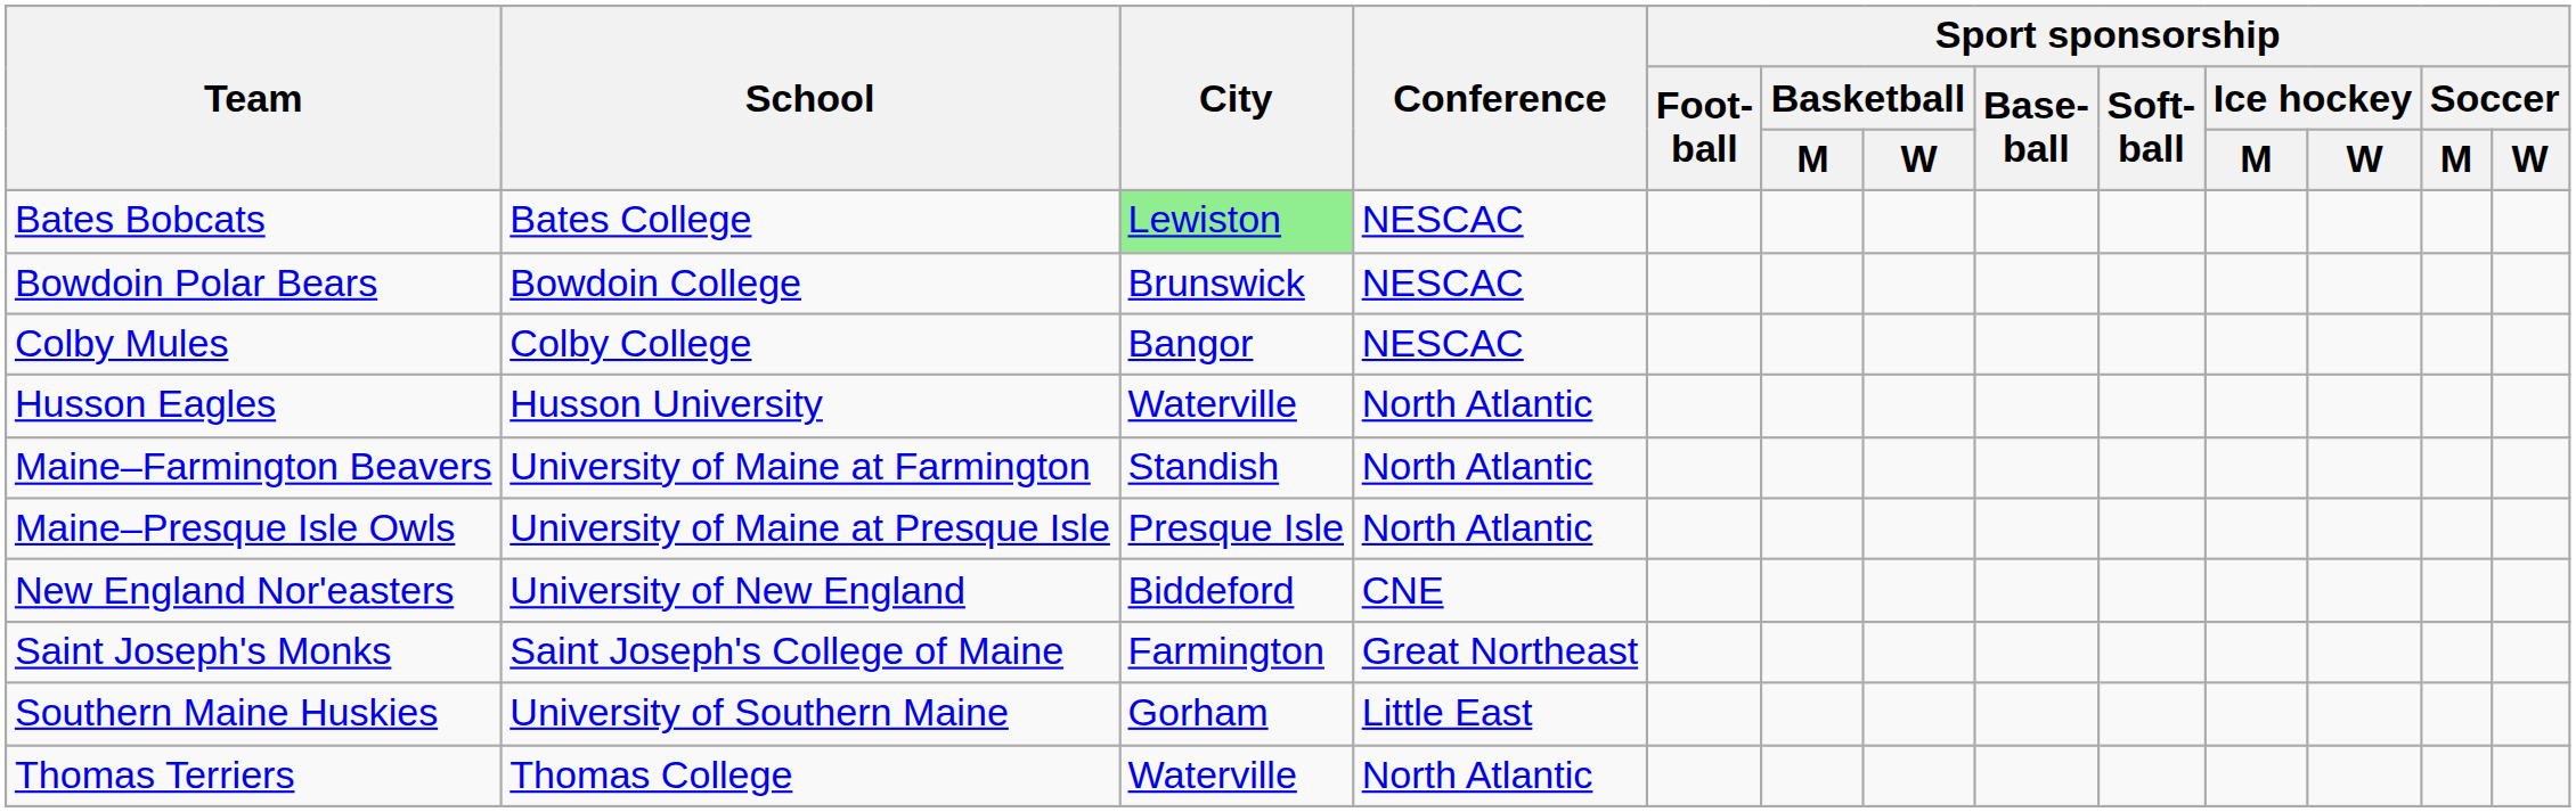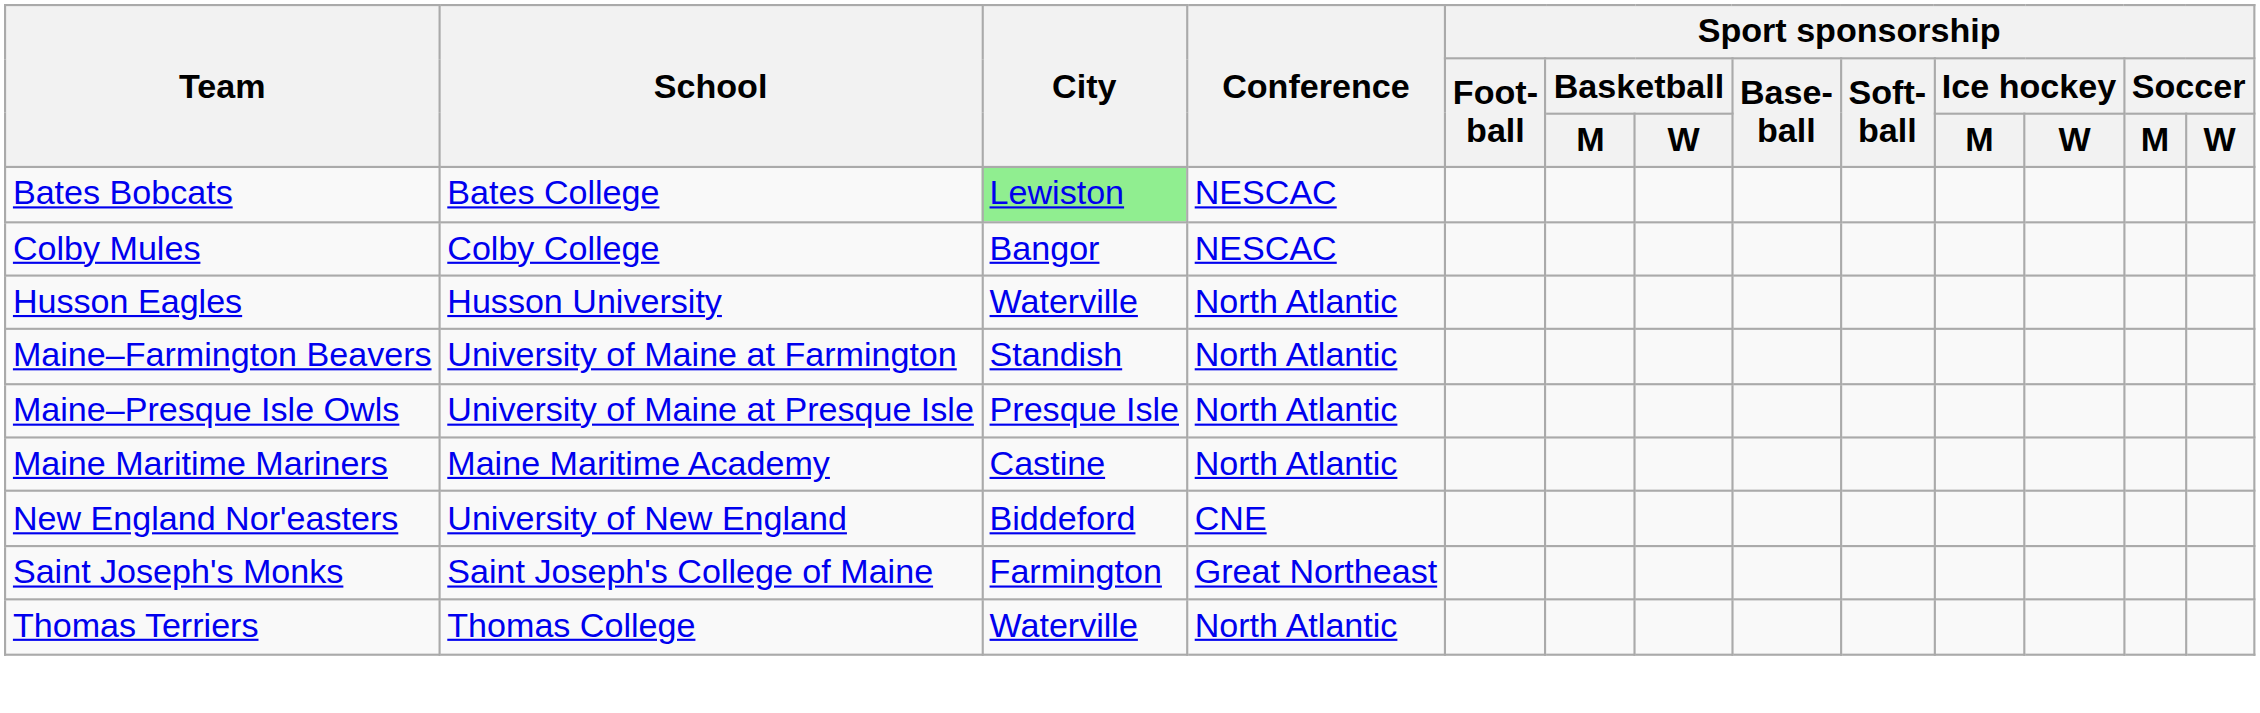- row: Bowdoin Polar Bears | Bowdoin College | Brunswick | NESCAC
+ row: Maine Maritime Mariners | Maine Maritime Academy | Castine | North Atlantic
- row: Southern Maine Huskies | University of Southern Maine | Gorham | Little East
